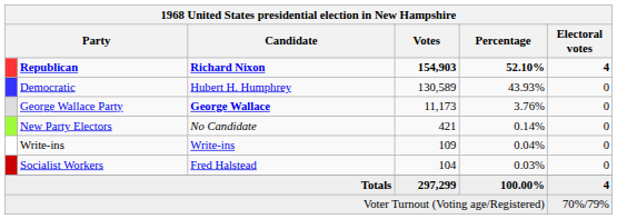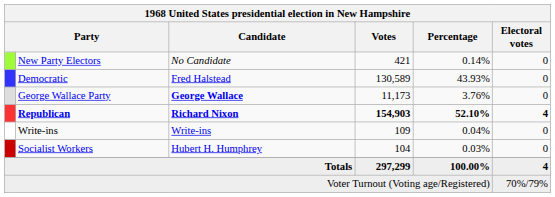rows swapped: Republican <-> New Party Electors
Democratic | Candidate: Hubert H. Humphrey -> Fred Halstead
Socialist Workers | Candidate: Fred Halstead -> Hubert H. Humphrey
